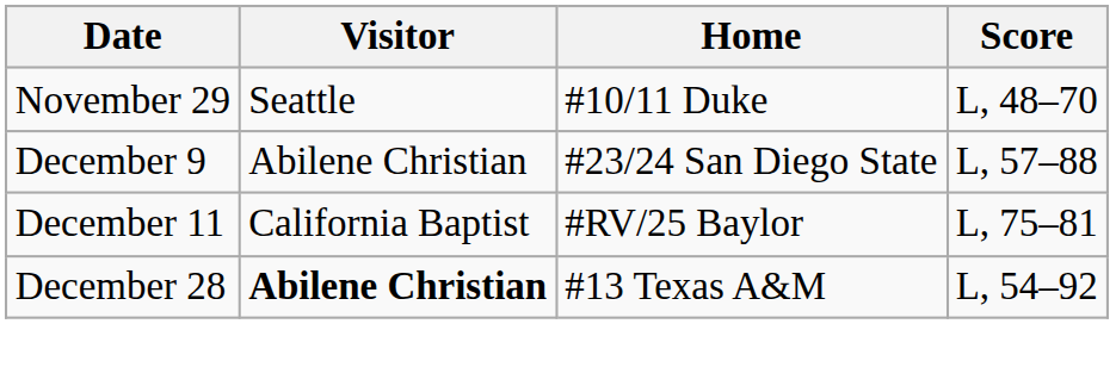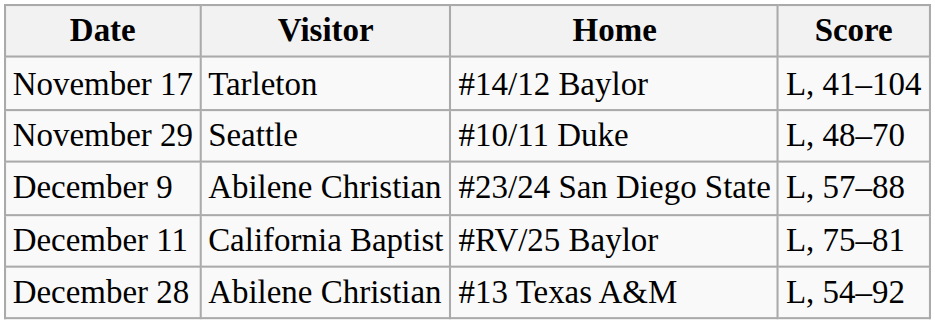+ row: November 17 | Tarleton | #14/12 Baylor | L, 41–104
December 28 | Visitor: bold -> normal
